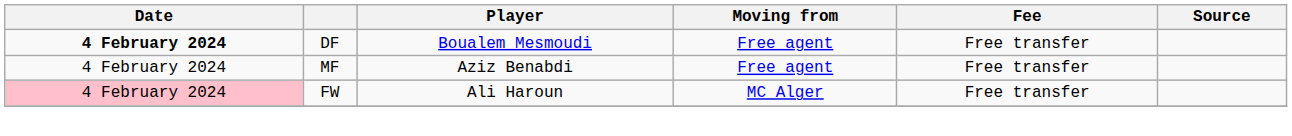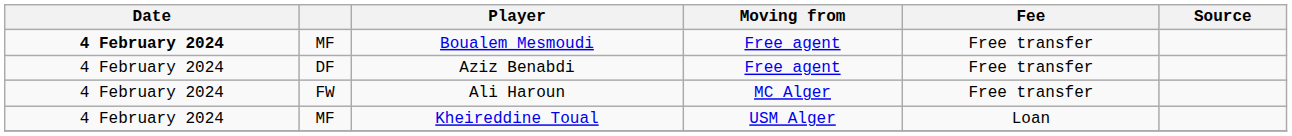Boualem Mesmoudi | column 2: DF -> MF
Aziz Benabdi | column 2: MF -> DF
Ali Haroun | Date: pink background -> no background
+ row: 4 February 2024 | MF | Kheireddine Toual | USM Alger | Loan
